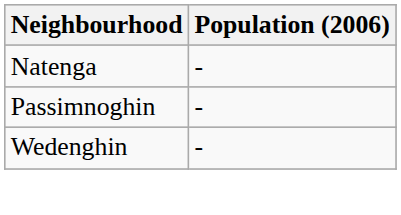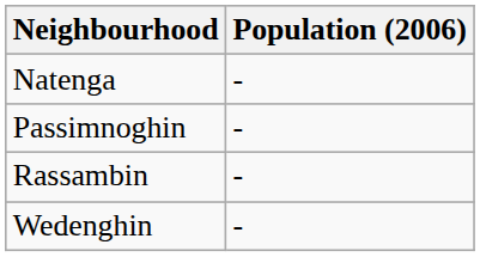+ row: Rassambin | -
